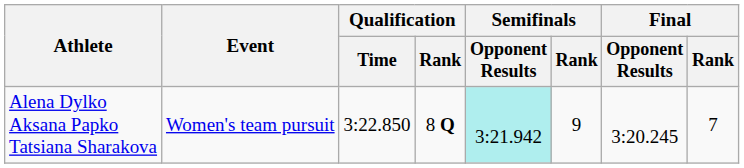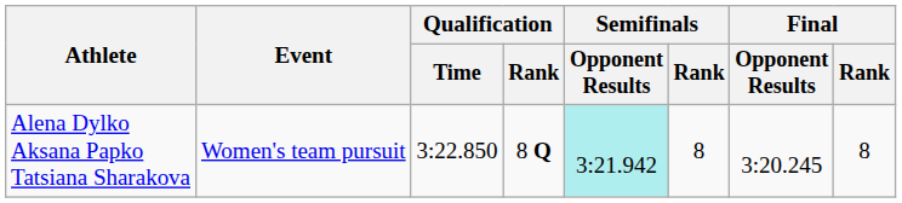Alena Dylko Aksana Papko Tatsiana Sharakova | Semifinals / Rank: 9 -> 8
Alena Dylko Aksana Papko Tatsiana Sharakova | Final / Rank: 7 -> 8
